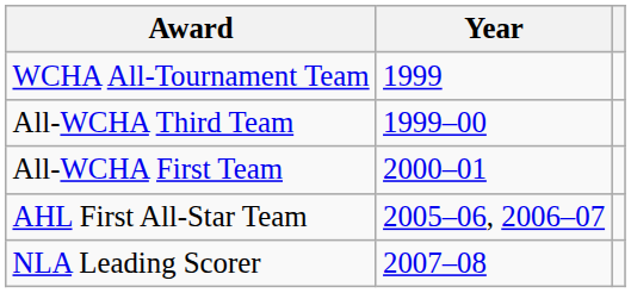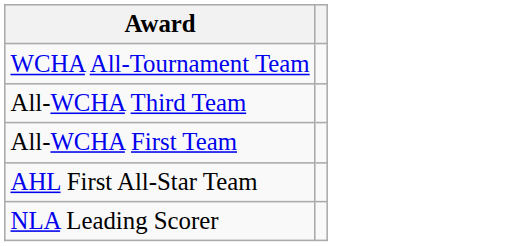- column: Year | 1999 | 1999–00 | 2000–01 | 2005–06, 2006–07 | 2007–08
